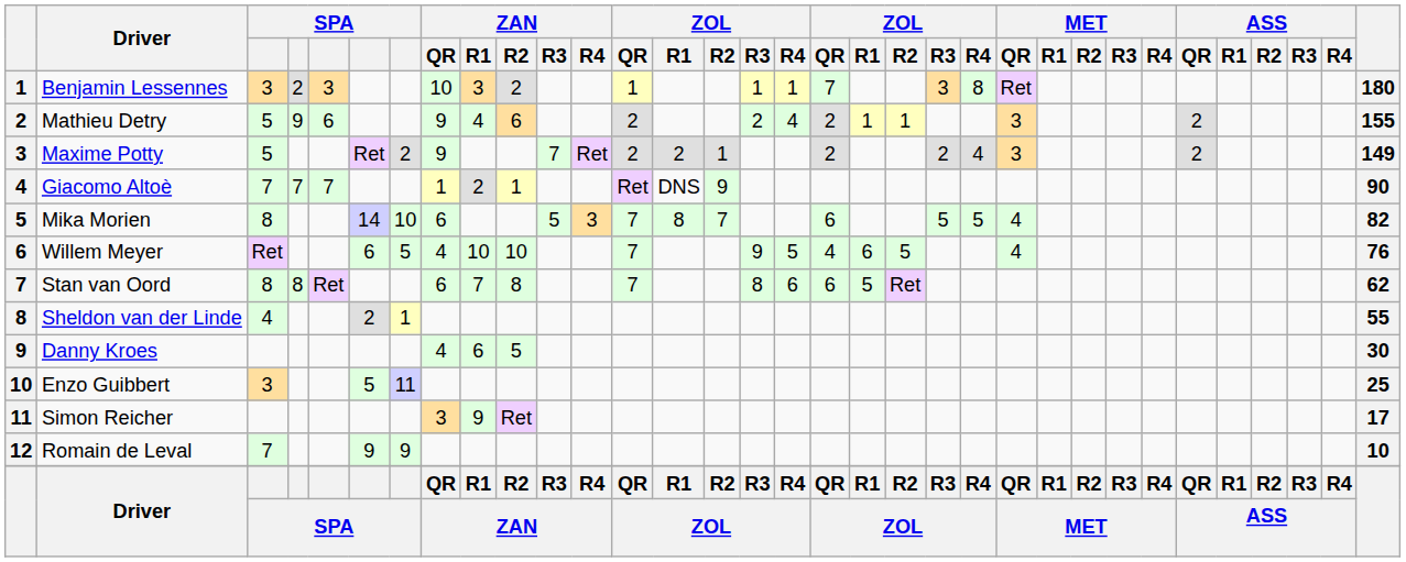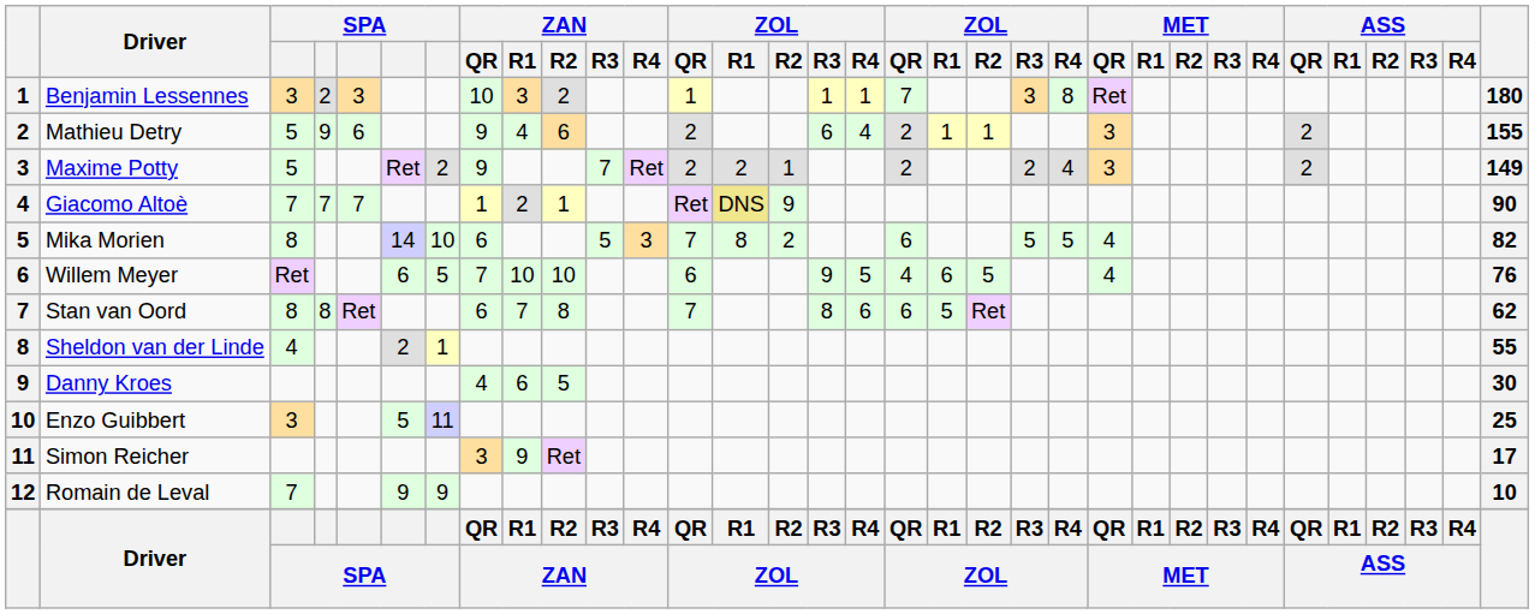Mathieu Detry | column 16: 2 -> 6
Giacomo Altoè | column 14: no background -> khaki background
Mika Morien | column 15: 7 -> 2
Willem Meyer | ZAN / QR: 4 -> 7
Willem Meyer | column 13: 7 -> 6
